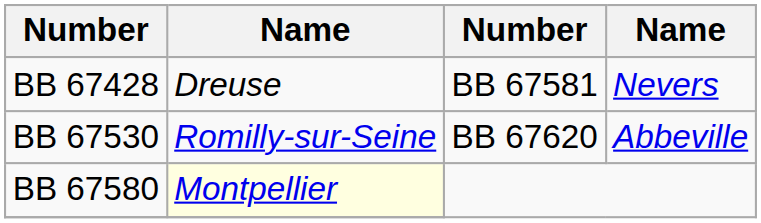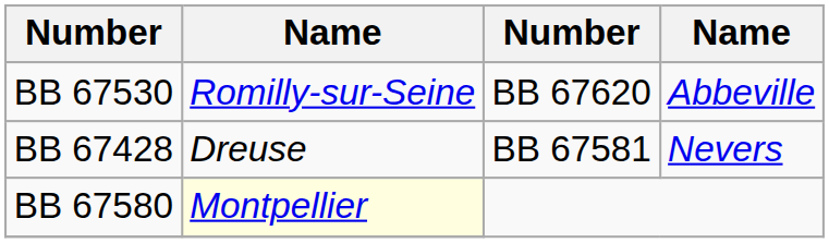rows swapped: BB 67428 <-> BB 67530
